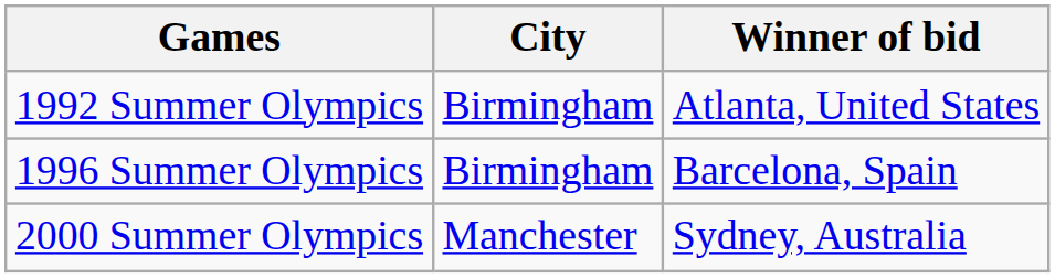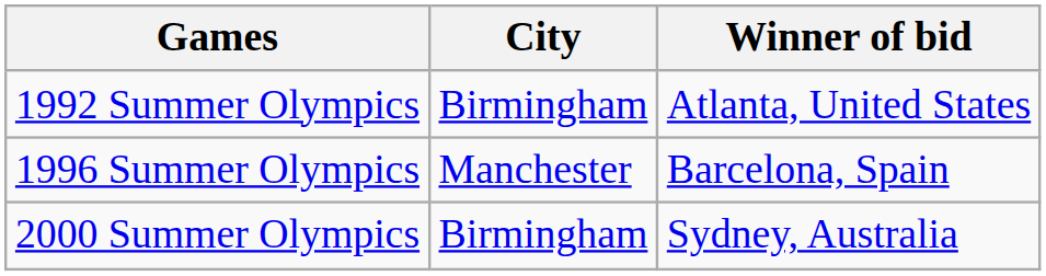1996 Summer Olympics | City: Birmingham -> Manchester
2000 Summer Olympics | City: Manchester -> Birmingham
